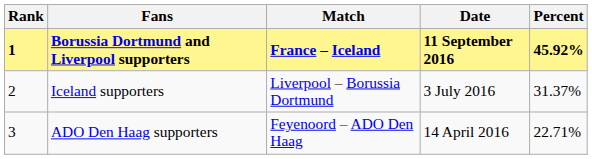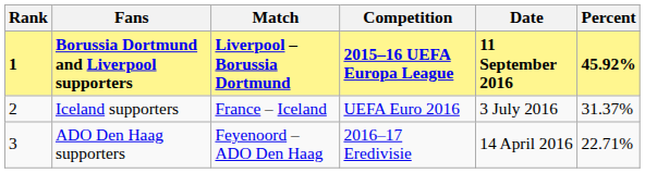+ column: Competition | 2015–16 UEFA Europa League | UEFA Euro 2016 | 2016–17 Eredivisie
Borussia Dortmund and Liverpool supporters | Match: France – Iceland -> Liverpool – Borussia Dortmund
Iceland supporters | Match: Liverpool – Borussia Dortmund -> France – Iceland
